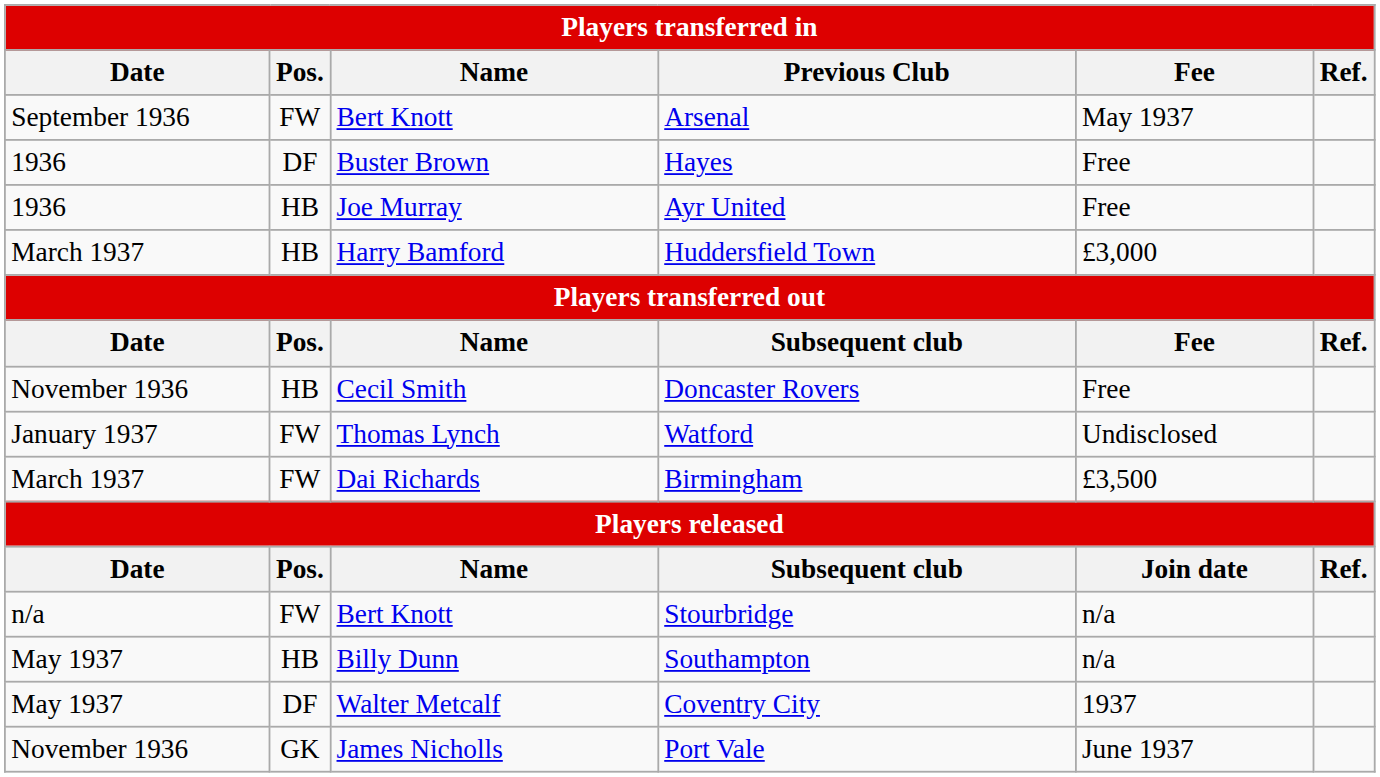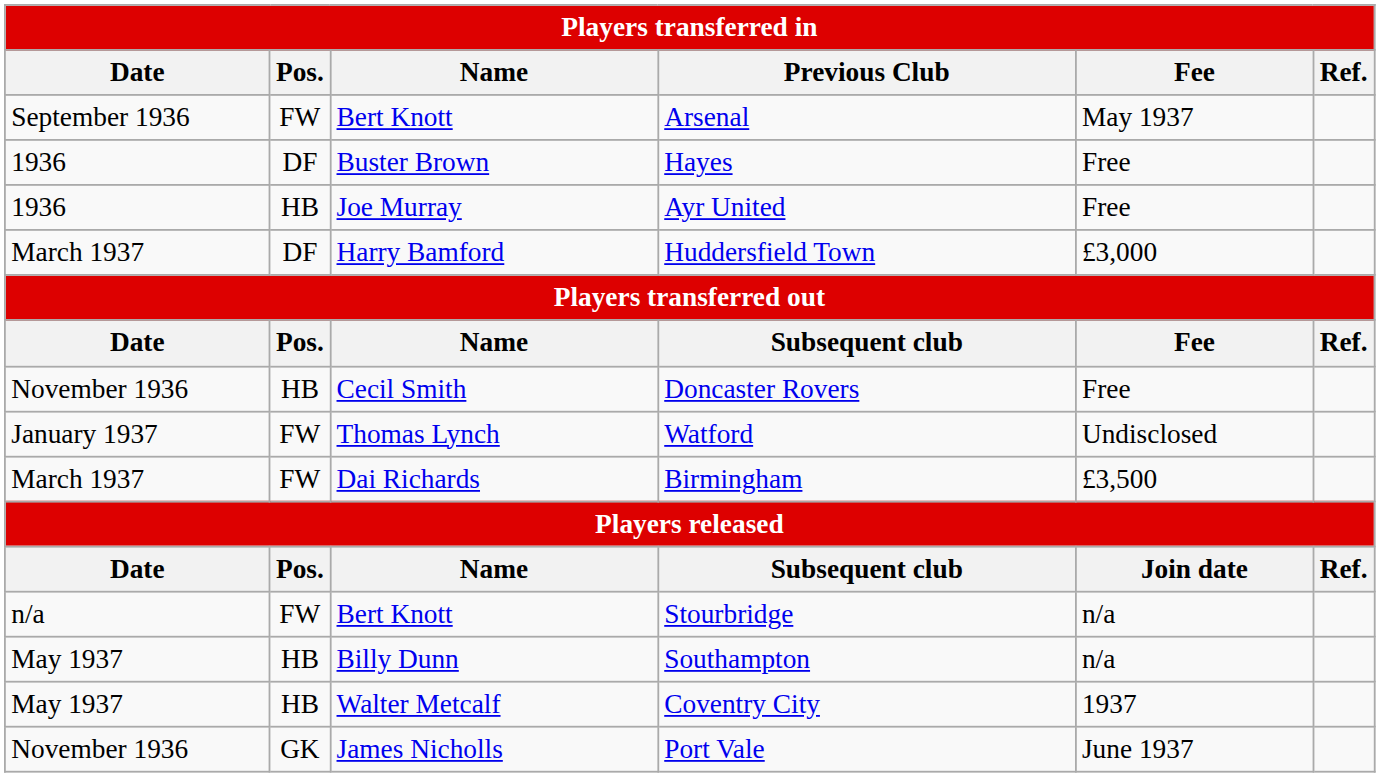Huddersfield Town | Pos.: HB -> DF
Coventry City | Pos.: DF -> HB
